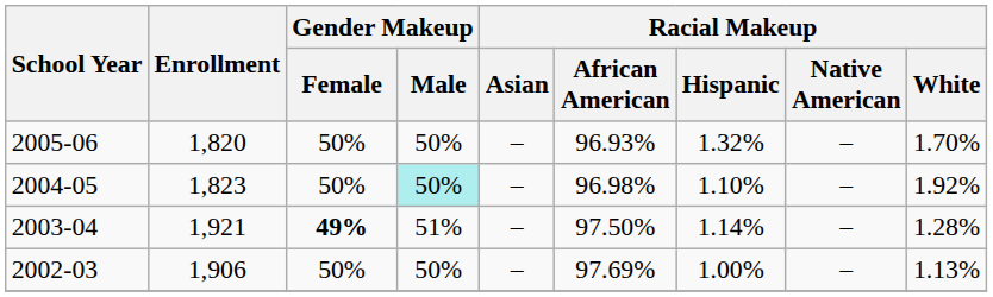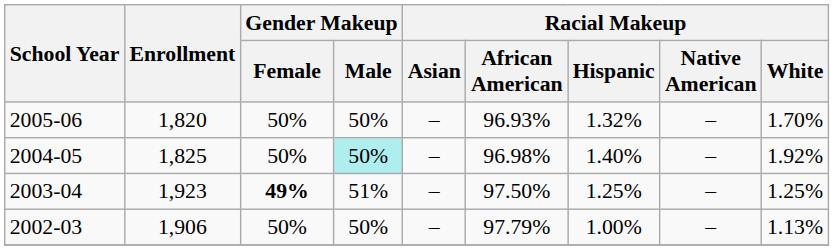2004-05 | Enrollment: 1,823 -> 1,825
2004-05 | Racial Makeup / Hispanic: 1.10% -> 1.40%
2003-04 | Enrollment: 1,921 -> 1,923
2003-04 | Racial Makeup / Hispanic: 1.14% -> 1.25%
2003-04 | Racial Makeup / White: 1.28% -> 1.25%
2002-03 | Racial Makeup / African American: 97.69% -> 97.79%
